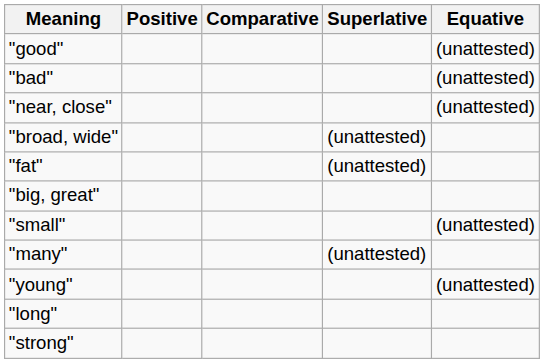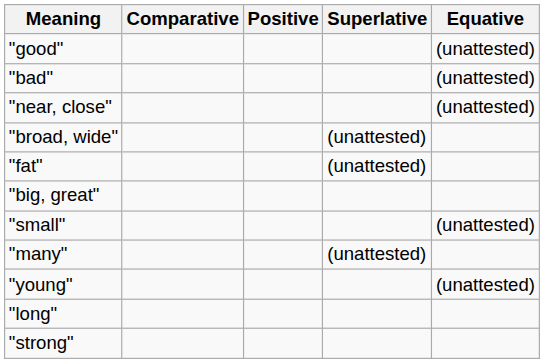columns swapped: Positive <-> Comparative
